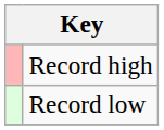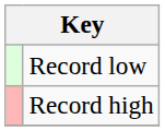rows swapped: Record low <-> Record high
